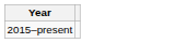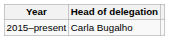+ column: Head of delegation | Carla Bugalho
